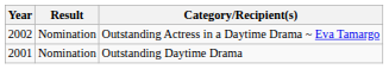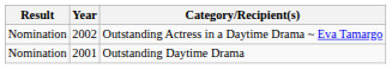columns swapped: Year <-> Result
